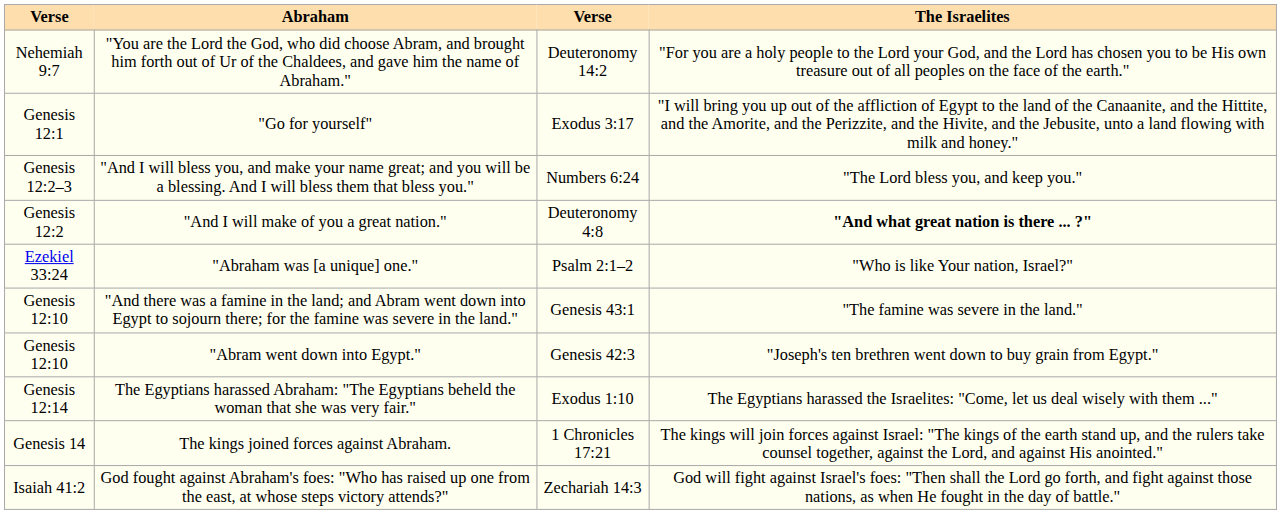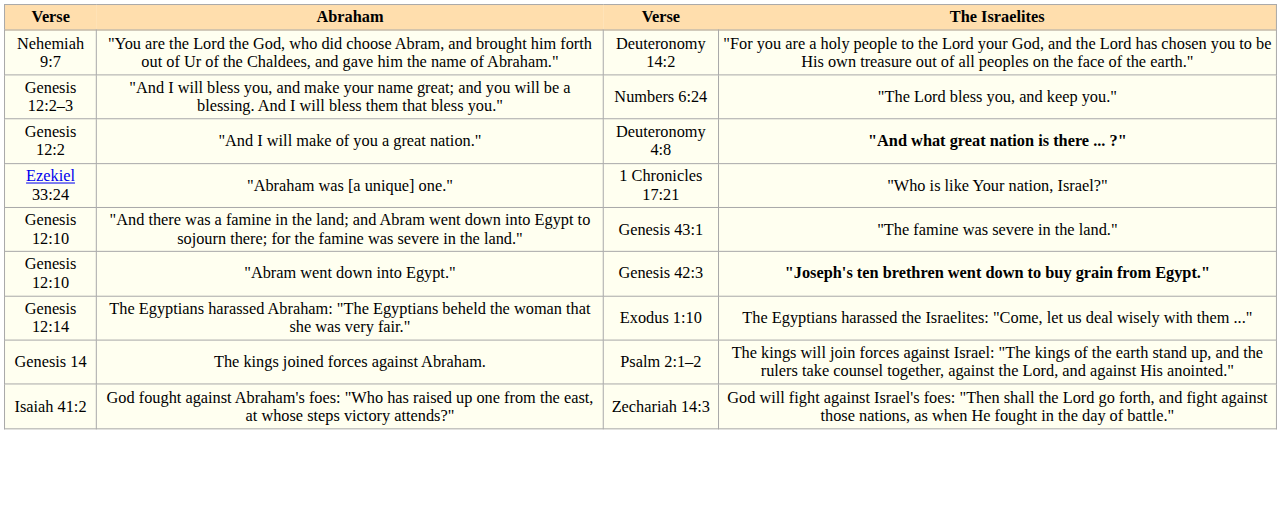- row: Genesis 12:1 | "Go for yourself" | Exodus 3:17 | "I will bring you up out of the affliction of Egypt to the land of the Canaanite, and the Hittite, and the Amorite, and the Perizzite, and the Hivite, and the Jebusite, unto a land flowing with milk and honey."
"Abraham was [a unique] one." | column 3: Psalm 2:1–2 -> 1 Chronicles 17:21
"Abram went down into Egypt." | The Israelites: normal -> bold
The kings joined forces against Abraham. | column 3: 1 Chronicles 17:21 -> Psalm 2:1–2
